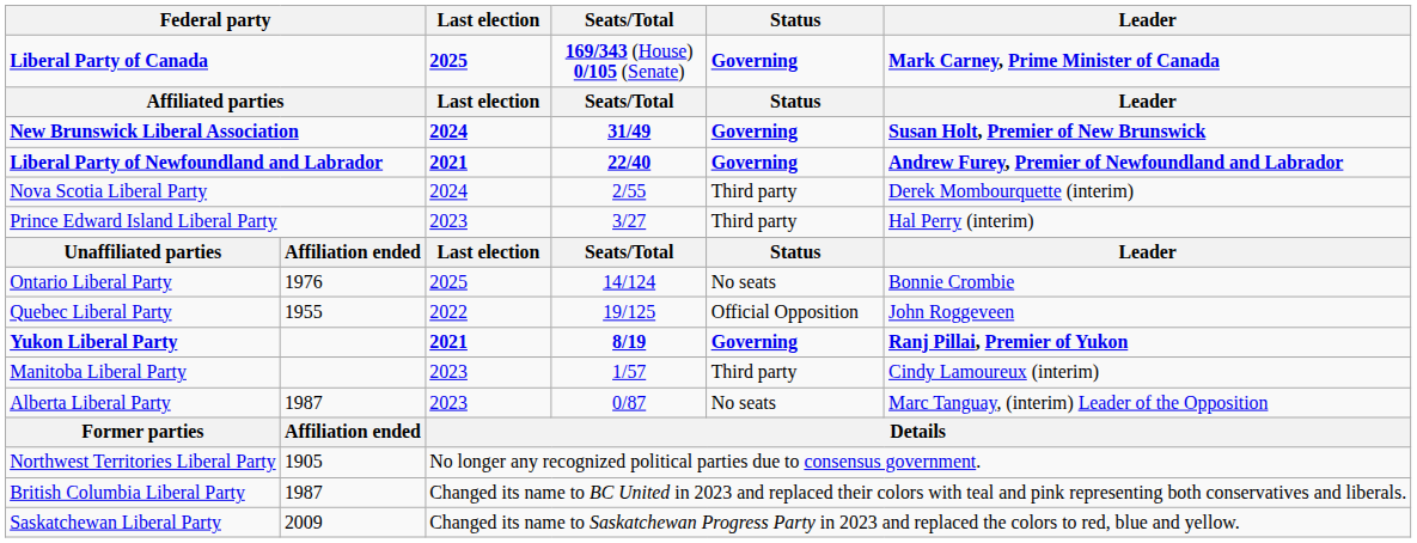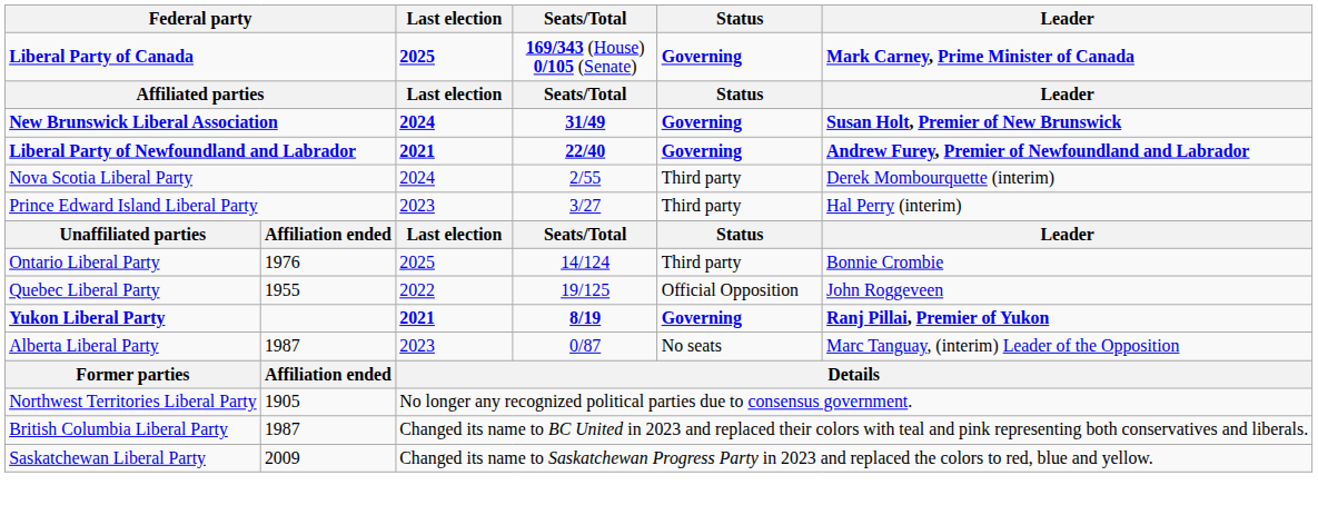Ontario Liberal Party | Status: No seats -> Third party
- row: Manitoba Liberal Party | 2023 | 1/57 | Third party | Cindy Lamoureux (interim)
